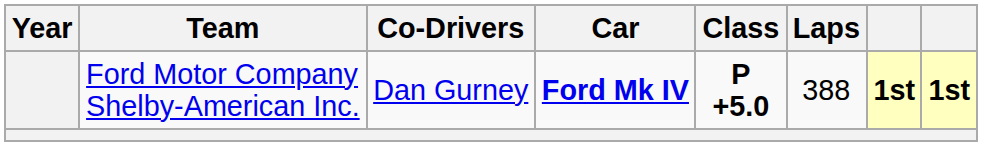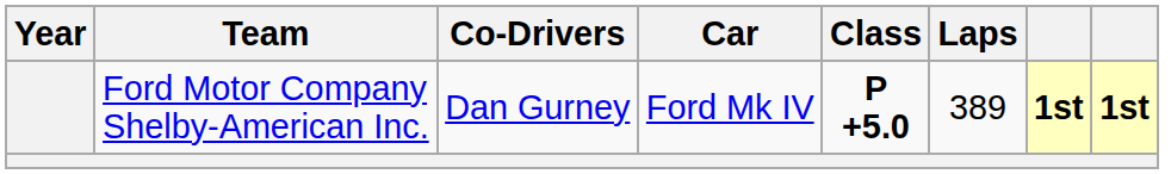Ford Motor Company Shelby-American Inc. | Car: bold -> normal
Ford Motor Company Shelby-American Inc. | Laps: 388 -> 389
